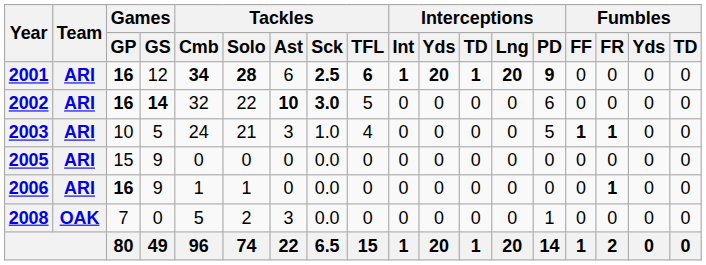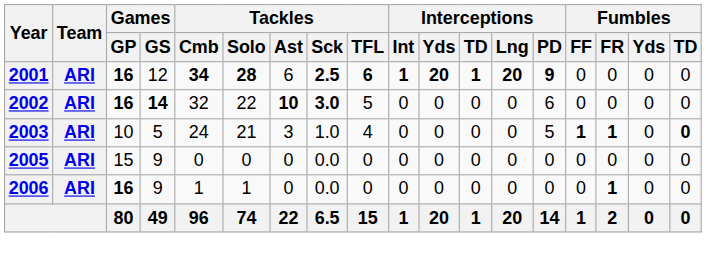2003 | Fumbles / TD: normal -> bold
- row: 2008 | OAK | 7 | 0 | 5 | 2 | 3 | 0.0 | 0 | 0 | 0 | 0 | 0 | 1 | 0 | 0 | 0 | 0
